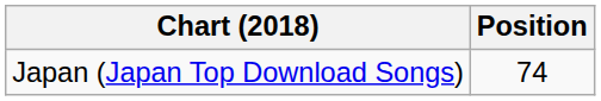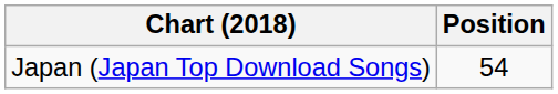Japan (Japan Top Download Songs) | Position: 74 -> 54
